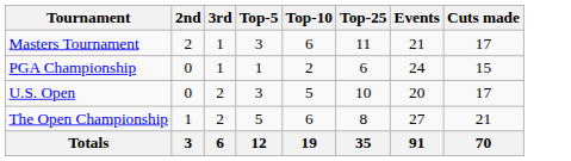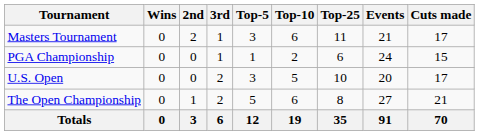+ column: Wins | 0 | 0 | 0 | 0 | 0
